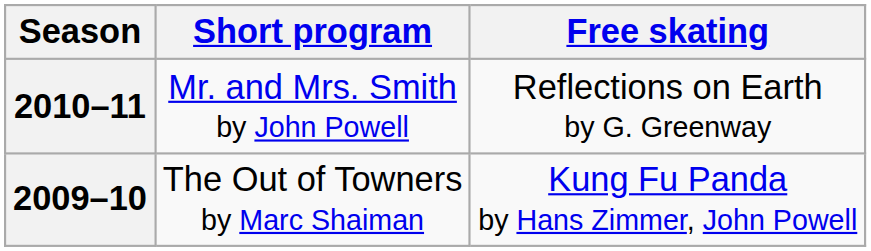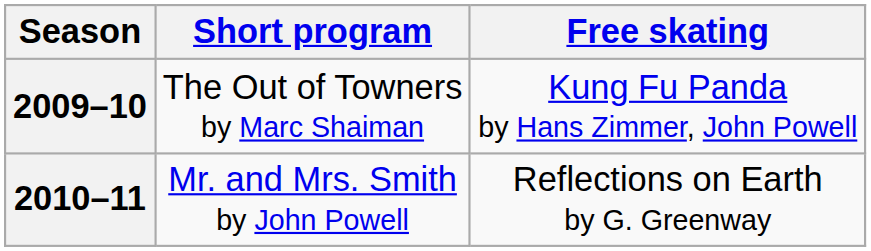rows swapped: 2010–11 <-> 2009–10
